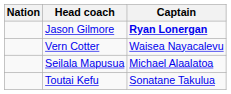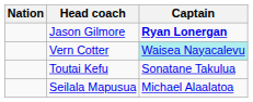Vern Cotter | Captain: no background -> paleturquoise background
rows swapped: Seilala Mapusua <-> Toutai Kefu
